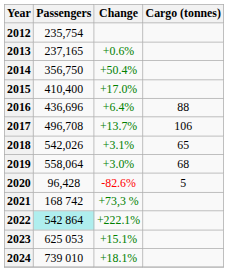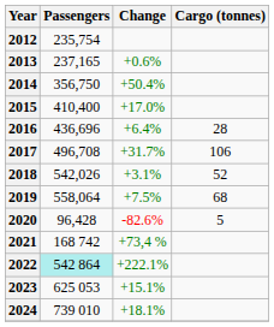2016 | Cargo (tonnes): 88 -> 28
2017 | Change: +13.7% -> +31.7%
2018 | Cargo (tonnes): 65 -> 52
2019 | Change: +3.0% -> +7.5%
2021 | Change: +73,3 % -> +73,4 %
